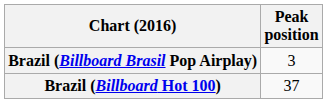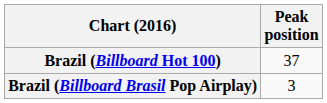rows swapped: Brazil (Billboard Hot 100) <-> Brazil (Billboard Brasil Pop Airplay)
